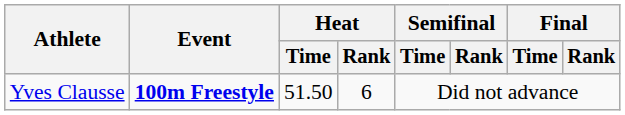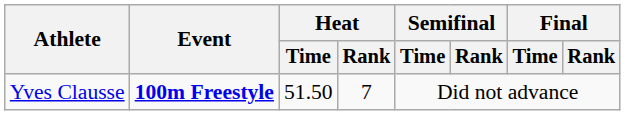Yves Clausse | Heat / Rank: 6 -> 7
